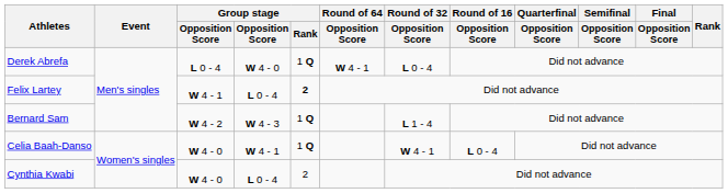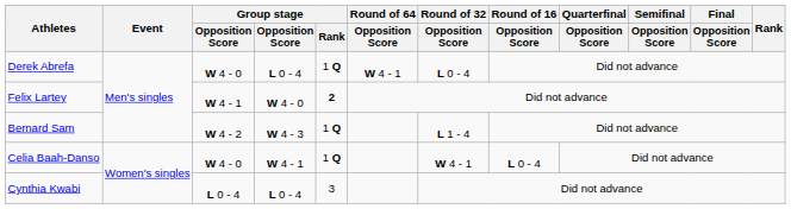Derek Abrefa | column 3: L 0 - 4 -> W 4 - 0
Derek Abrefa | column 4: W 4 - 0 -> L 0 - 4
Felix Lartey | column 4: L 0 - 4 -> W 4 - 0
Cynthia Kwabi | column 3: W 4 - 0 -> L 0 - 4
Cynthia Kwabi | Group stage / Rank: 2 -> 3
